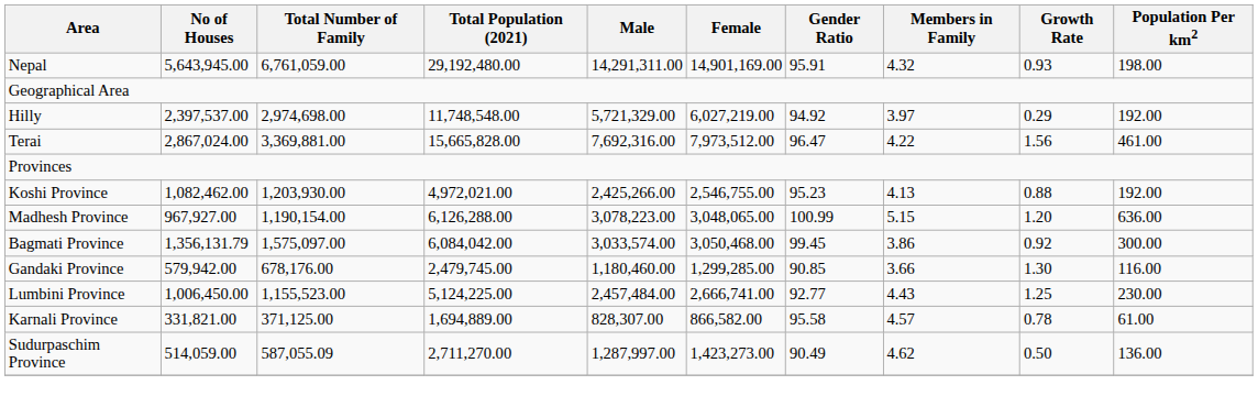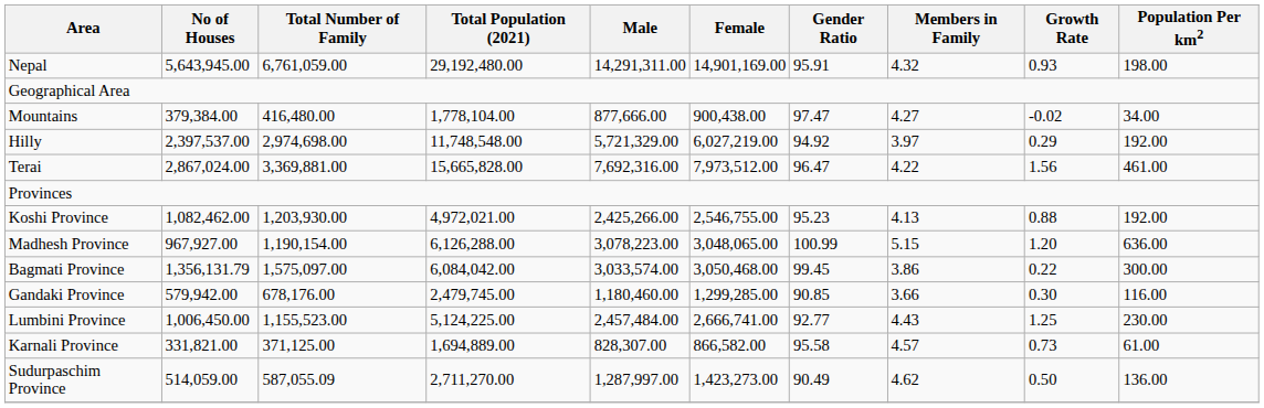+ row: Mountains | 379,384.00 | 416,480.00 | 1,778,104.00 | 877,666.00 | 900,438.00 | 97.47 | 4.27 | -0.02 | 34.00
Bagmati Province | Growth Rate: 0.92 -> 0.22
Gandaki Province | Growth Rate: 1.30 -> 0.30
Karnali Province | Growth Rate: 0.78 -> 0.73
